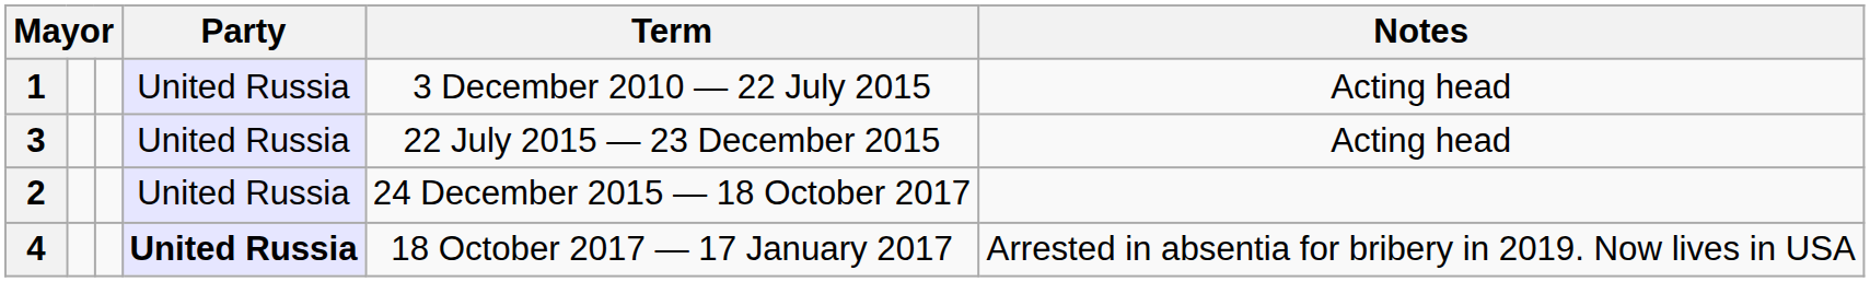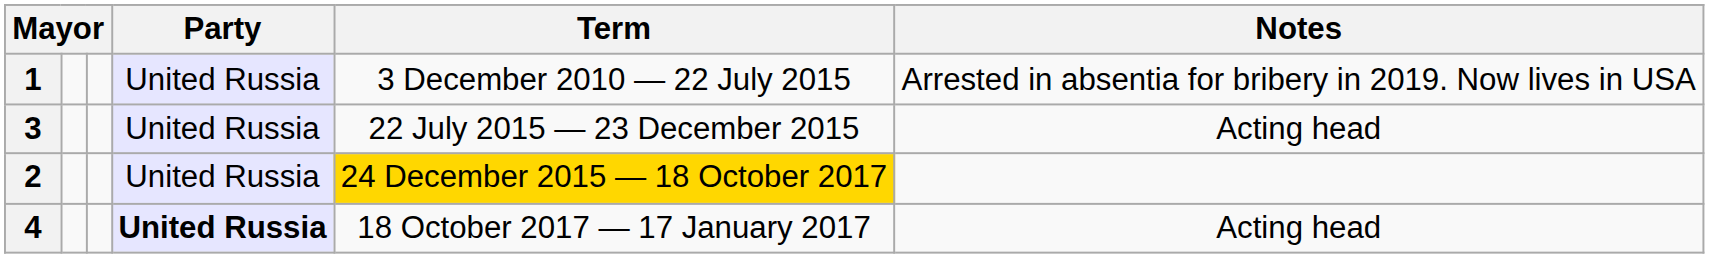1 | Notes: Acting head -> Arrested in absentia for bribery in 2019. Now lives in USA
2 | Term: no background -> gold background
4 | Notes: Arrested in absentia for bribery in 2019. Now lives in USA -> Acting head
